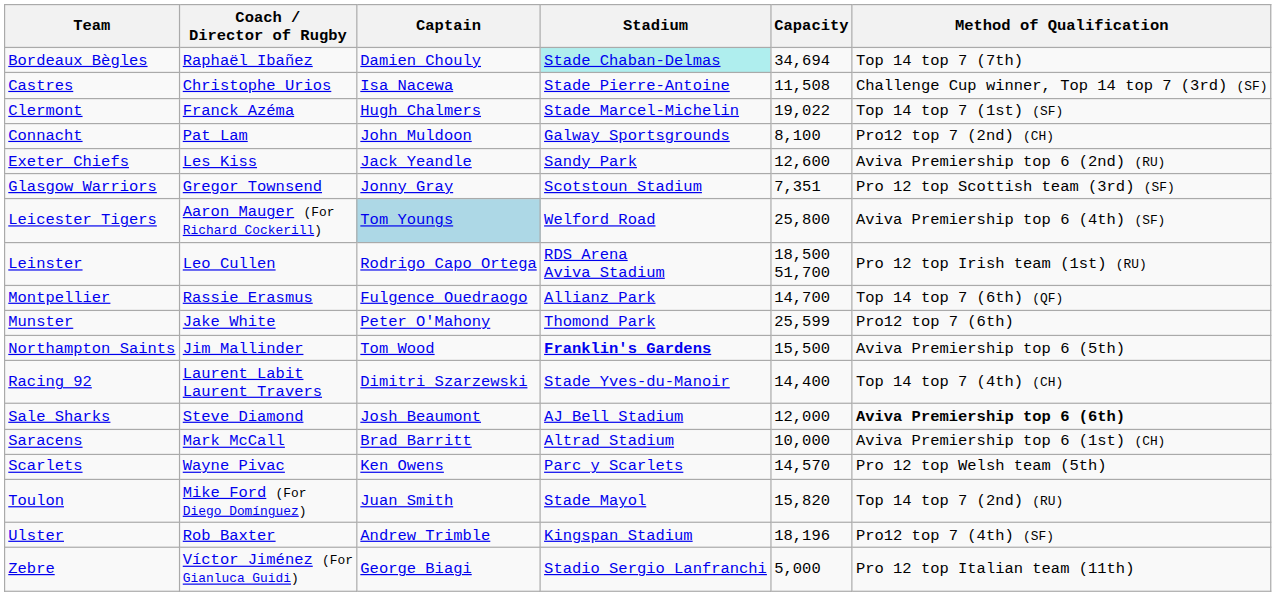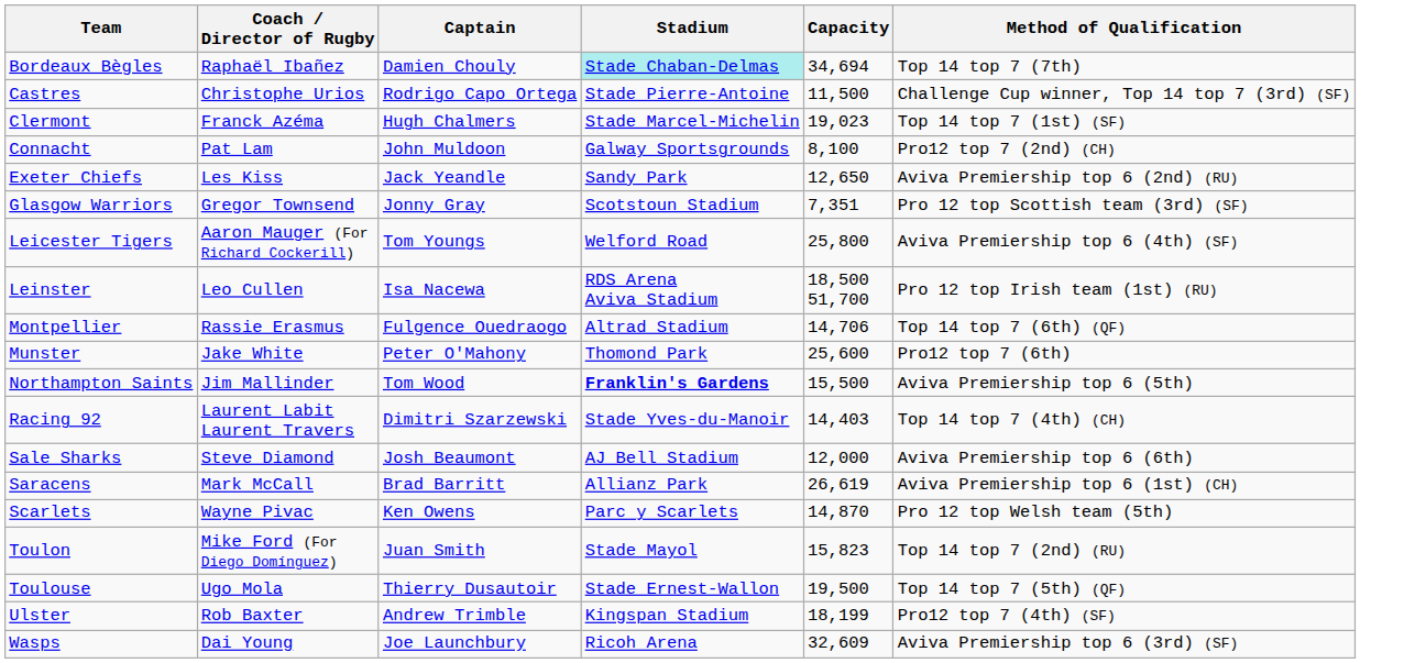Castres | Captain: Isa Nacewa -> Rodrigo Capo Ortega
Castres | Capacity: 11,508 -> 11,500
Clermont | Capacity: 19,022 -> 19,023
Exeter Chiefs | Capacity: 12,600 -> 12,650
Leicester Tigers | Captain: lightblue background -> no background
Leinster | Captain: Rodrigo Capo Ortega -> Isa Nacewa
Montpellier | Stadium: Allianz Park -> Altrad Stadium
Montpellier | Capacity: 14,700 -> 14,706
Munster | Capacity: 25,599 -> 25,600
Racing 92 | Capacity: 14,400 -> 14,403
Sale Sharks | Method of Qualification: bold -> normal
Saracens | Stadium: Altrad Stadium -> Allianz Park
Saracens | Capacity: 10,000 -> 26,619
Scarlets | Capacity: 14,570 -> 14,870
Toulon | Capacity: 15,820 -> 15,823
+ row: Toulouse | Ugo Mola | Thierry Dusautoir | Stade Ernest-Wallon | 19,500 | Top 14 top 7 (5th) (QF)
Ulster | Capacity: 18,196 -> 18,199
+ row: Wasps | Dai Young | Joe Launchbury | Ricoh Arena | 32,609 | Aviva Premiership top 6 (3rd) (SF)
- row: Zebre | Víctor Jiménez (For Gianluca Guidi) | George Biagi | Stadio Sergio Lanfranchi | 5,000 | Pro 12 top Italian team (11th)
